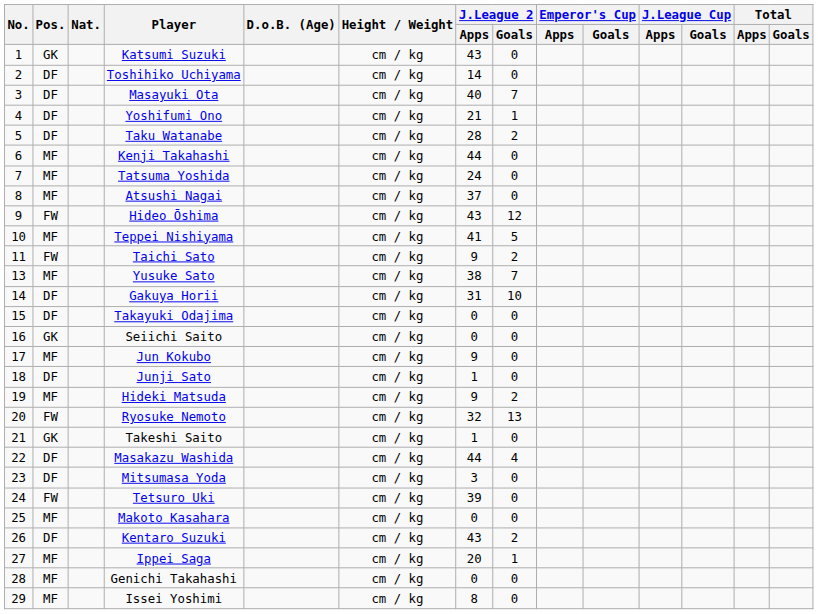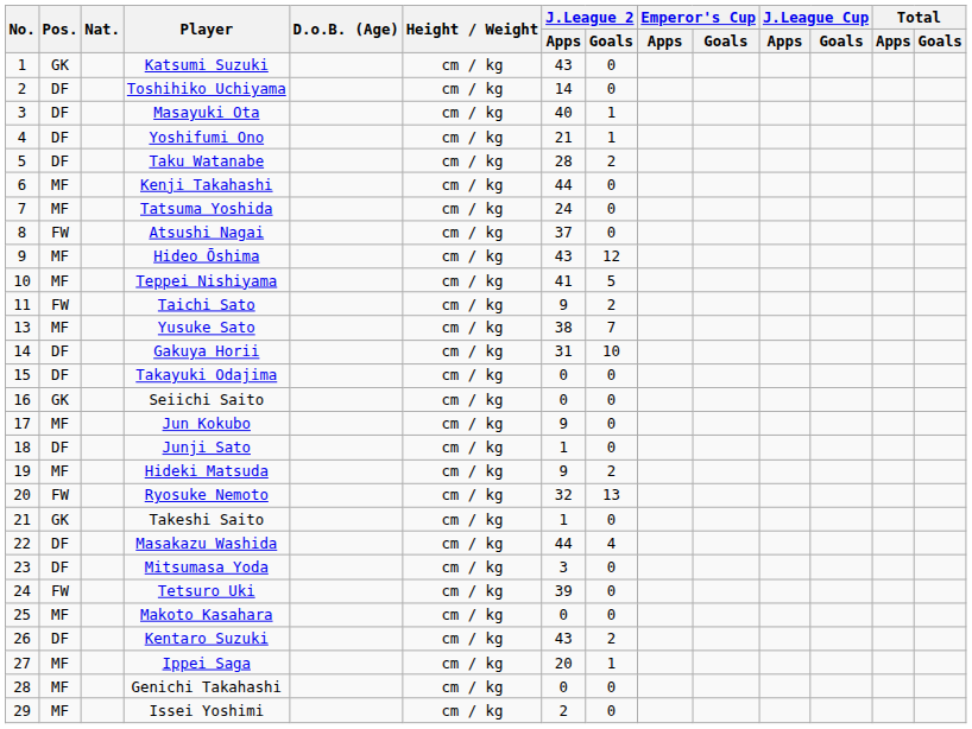Masayuki Ota | J.League 2 / Goals: 7 -> 1
Atsushi Nagai | Pos.: MF -> FW
Hideo Ōshima | Pos.: FW -> MF
Issei Yoshimi | J.League 2 / Apps: 8 -> 2
